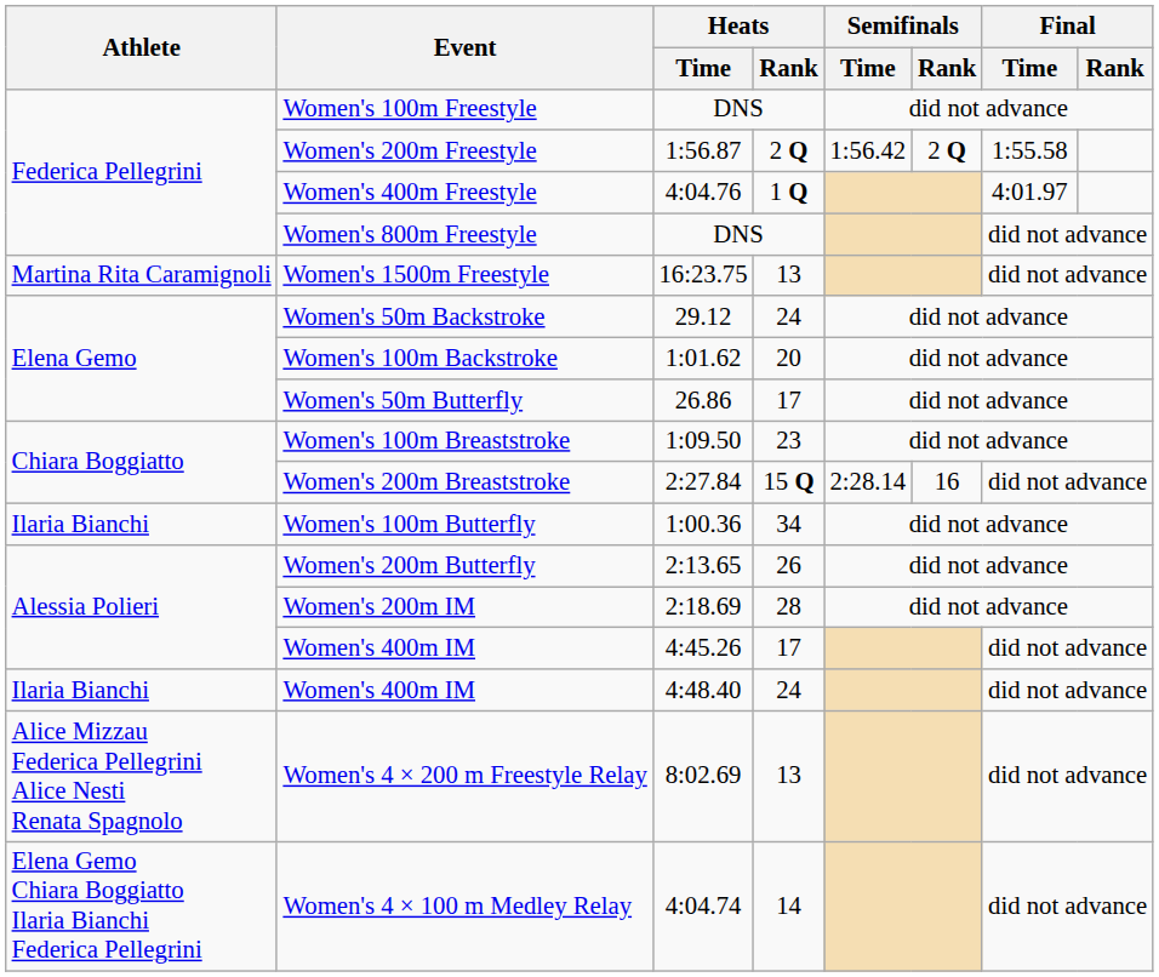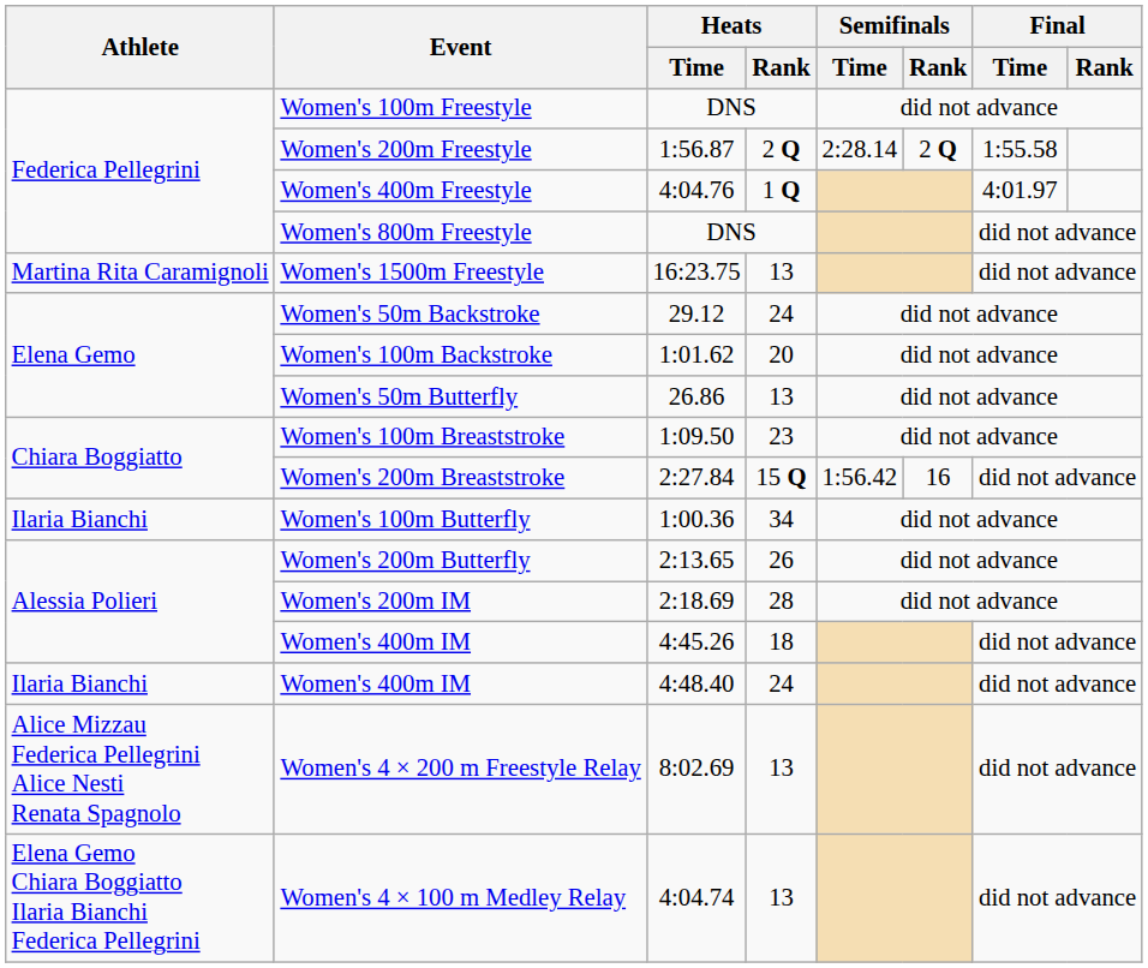Women's 200m Freestyle | Semifinals / Time: 1:56.42 -> 2:28.14
Women's 50m Butterfly | Heats / Rank: 17 -> 13
Women's 200m Breaststroke | Semifinals / Time: 2:28.14 -> 1:56.42
Women's 400m IM / 4:45.26 | Heats / Rank: 17 -> 18
Women's 4 × 100 m Medley Relay | Heats / Rank: 14 -> 13
